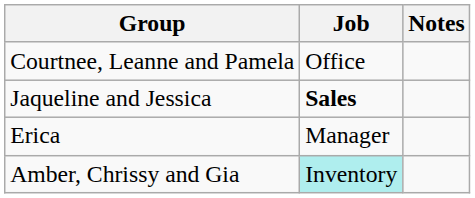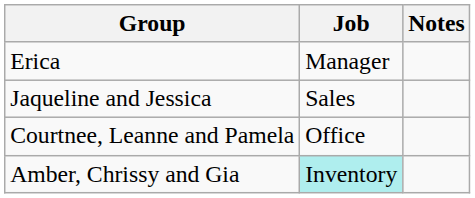rows swapped: Erica <-> Courtnee, Leanne and Pamela
Jaqueline and Jessica | Job: bold -> normal
